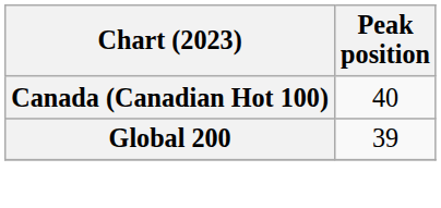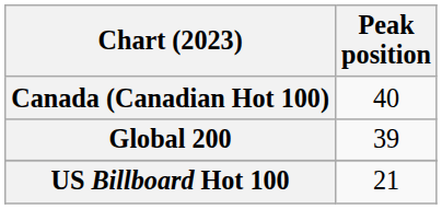+ row: US Billboard Hot 100 | 21
